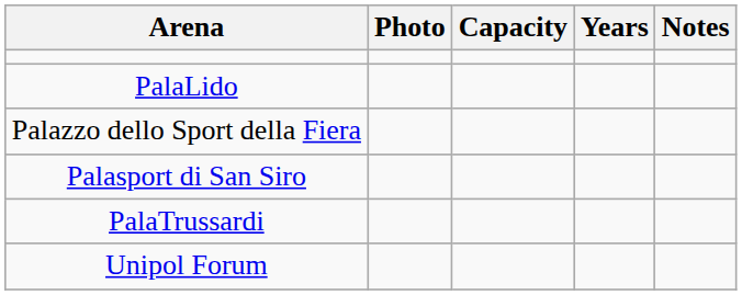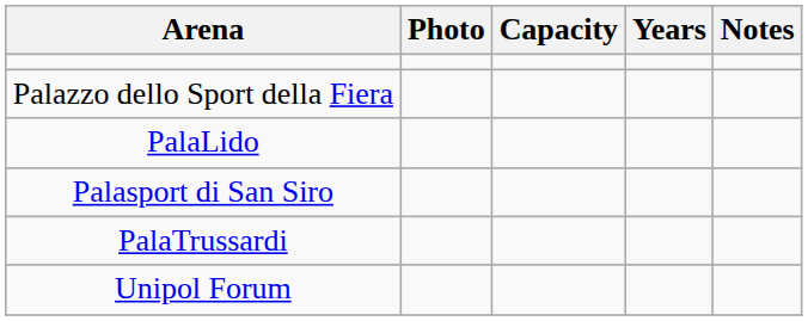rows swapped: Palazzo dello Sport della Fiera <-> PalaLido
